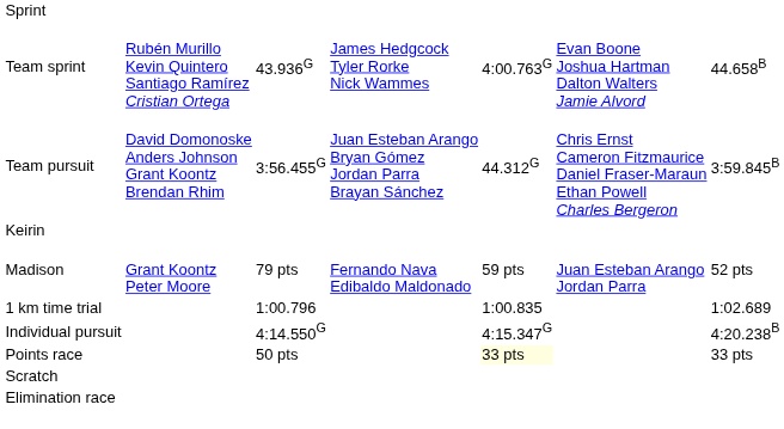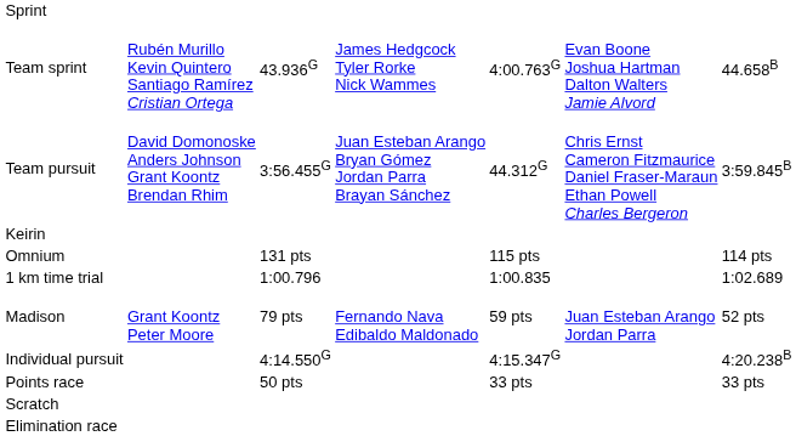+ row: Omnium | 131 pts | 115 pts | 114 pts
rows swapped: Madison <-> 1 km time trial
Points race | column 5: lightyellow background -> no background
